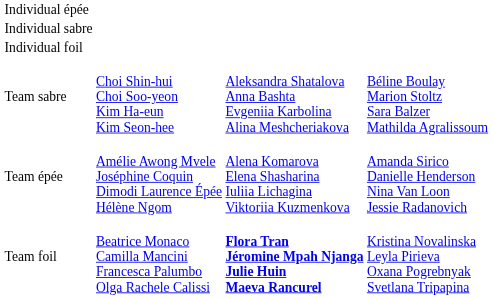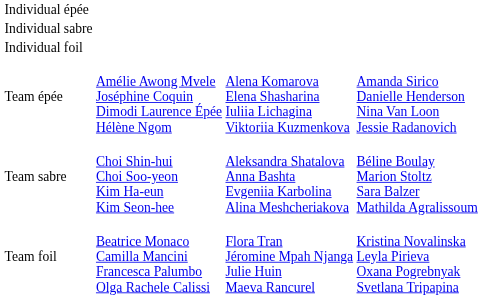rows swapped: Team épée <-> Team sabre
Team foil | column 3: bold -> normal
